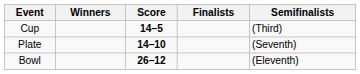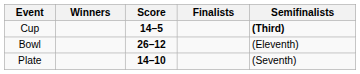Cup | Semifinalists: normal -> bold
rows swapped: Plate <-> Bowl
